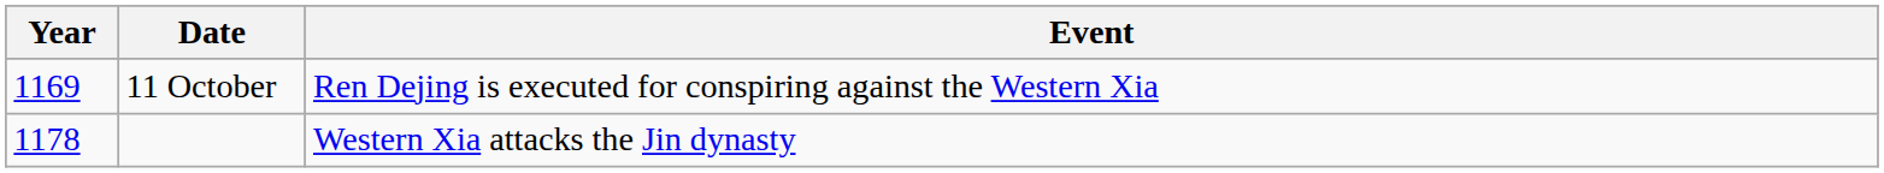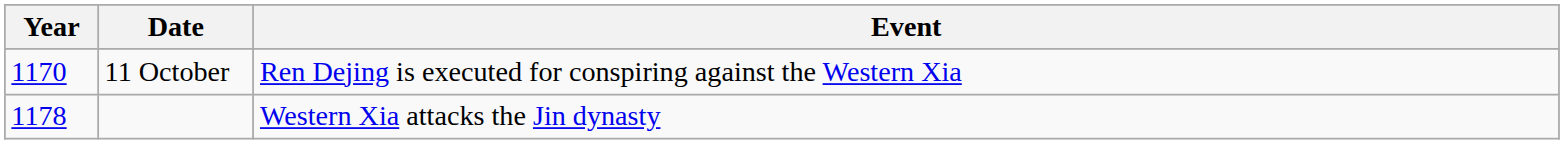11 October | Year: 1169 -> 1170
